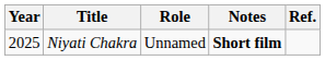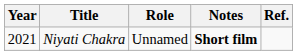Niyati Chakra | Year: 2025 -> 2021
